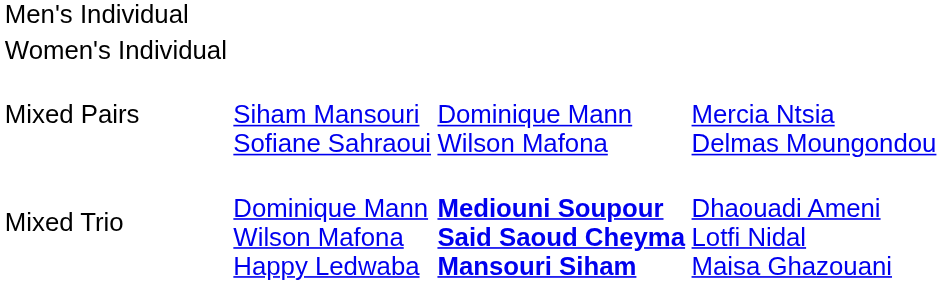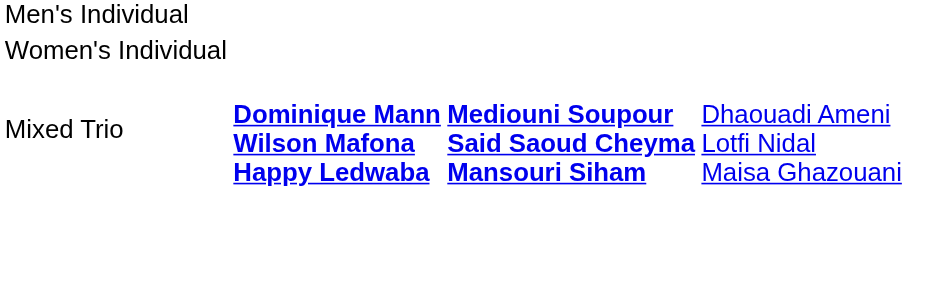- row: Mixed Pairs | Siham Mansouri Sofiane Sahraoui | Dominique Mann Wilson Mafona | Mercia Ntsia Delmas Moungondou
Mixed Trio | column 2: normal -> bold
